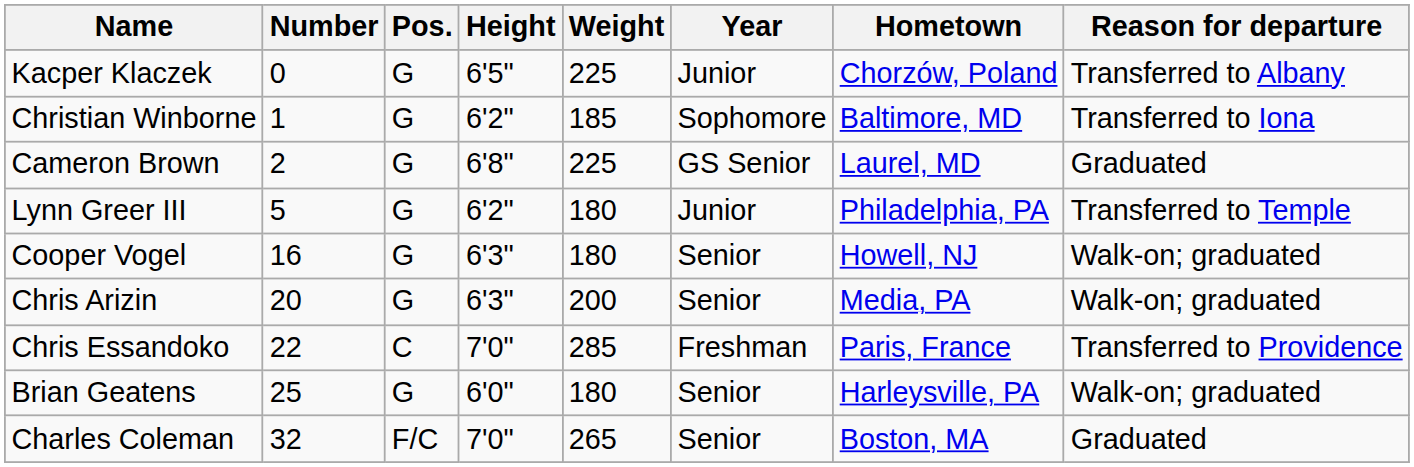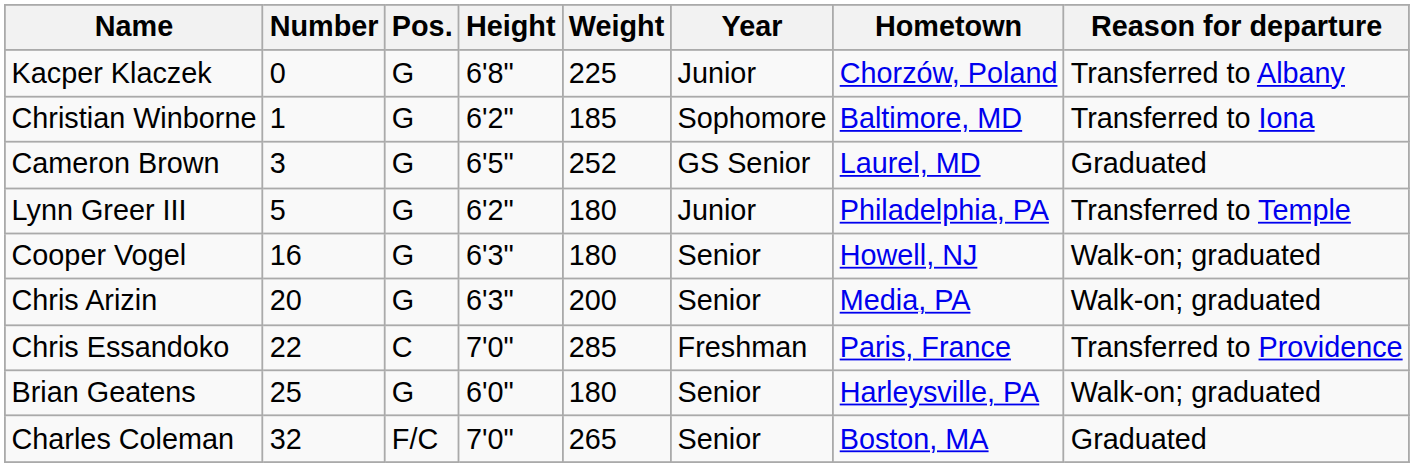Kacper Klaczek | Height: 6'5" -> 6'8"
Cameron Brown | Number: 2 -> 3
Cameron Brown | Height: 6'8" -> 6'5"
Cameron Brown | Weight: 225 -> 252
